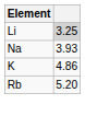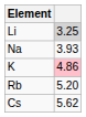K | column 2: no background -> pink background
+ row: Cs | 5.62
